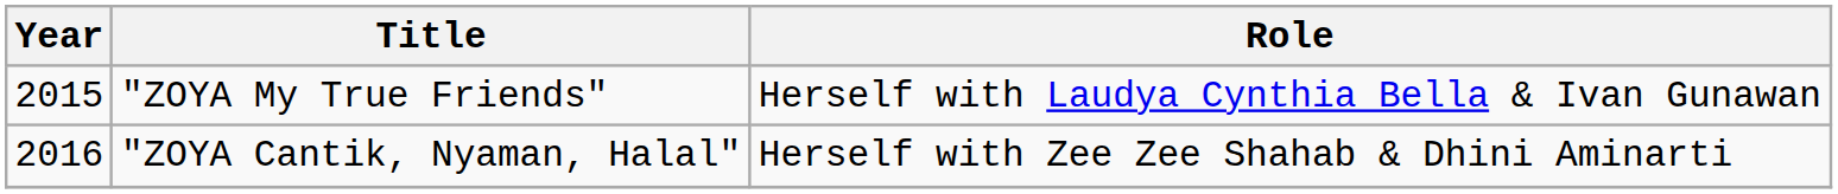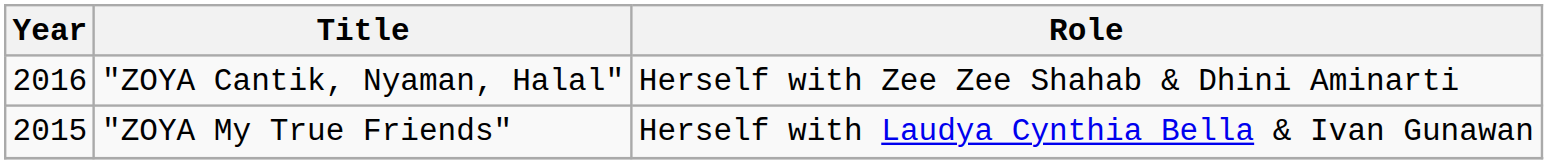rows swapped: "ZOYA My True Friends" <-> "ZOYA Cantik, Nyaman, Halal"
